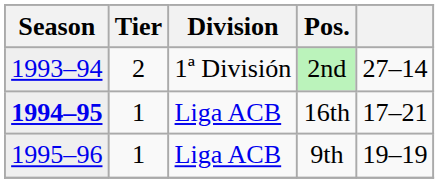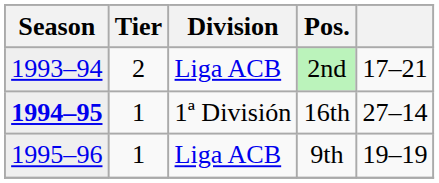2nd | Division: 1ª División -> Liga ACB
2nd | column 5: 27–14 -> 17–21
16th | Division: Liga ACB -> 1ª División
16th | column 5: 17–21 -> 27–14
